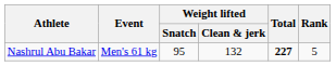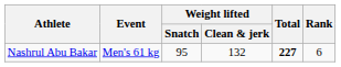Nashrul Abu Bakar | Rank: 5 -> 6
